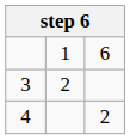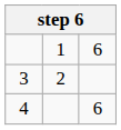4 | column 3: 2 -> 6
